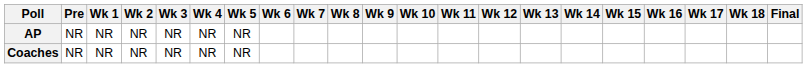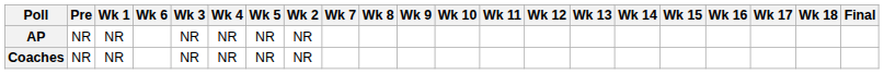columns swapped: Wk 2 <-> Wk 6
